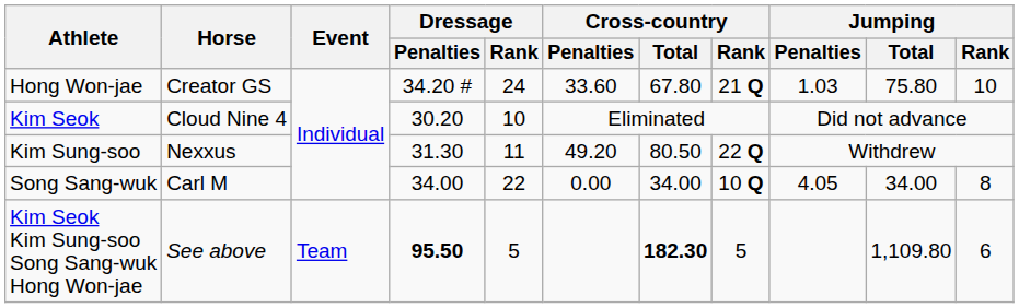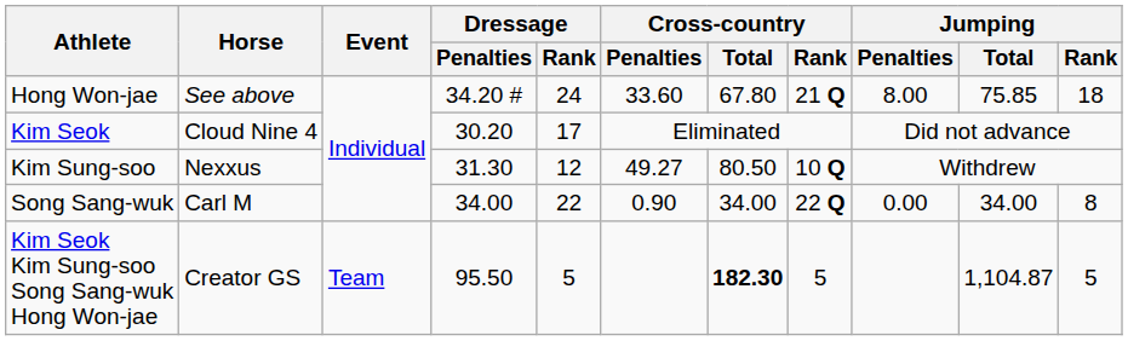Hong Won-jae | Horse: Creator GS -> See above
Hong Won-jae | Jumping / Penalties: 1.03 -> 8.00
Hong Won-jae | Jumping / Total: 75.80 -> 75.85
Hong Won-jae | Jumping / Rank: 10 -> 18
Kim Seok | Dressage / Rank: 10 -> 17
Kim Sung-soo | Dressage / Rank: 11 -> 12
Kim Sung-soo | Cross-country / Penalties: 49.20 -> 49.27
Kim Sung-soo | Cross-country / Rank: 22 Q -> 10 Q
Song Sang-wuk | Cross-country / Penalties: 0.00 -> 0.90
Song Sang-wuk | Cross-country / Rank: 10 Q -> 22 Q
Song Sang-wuk | Jumping / Penalties: 4.05 -> 0.00
Kim Seok Kim Sung-soo Song Sang-wuk Hong Won-jae | Horse: See above -> Creator GS
Kim Seok Kim Sung-soo Song Sang-wuk Hong Won-jae | Dressage / Penalties: bold -> normal
Kim Seok Kim Sung-soo Song Sang-wuk Hong Won-jae | Jumping / Total: 1,109.80 -> 1,104.87
Kim Seok Kim Sung-soo Song Sang-wuk Hong Won-jae | Jumping / Rank: 6 -> 5
